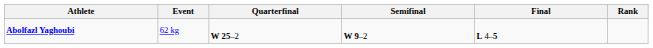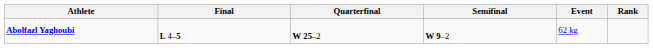columns swapped: Event <-> Final
